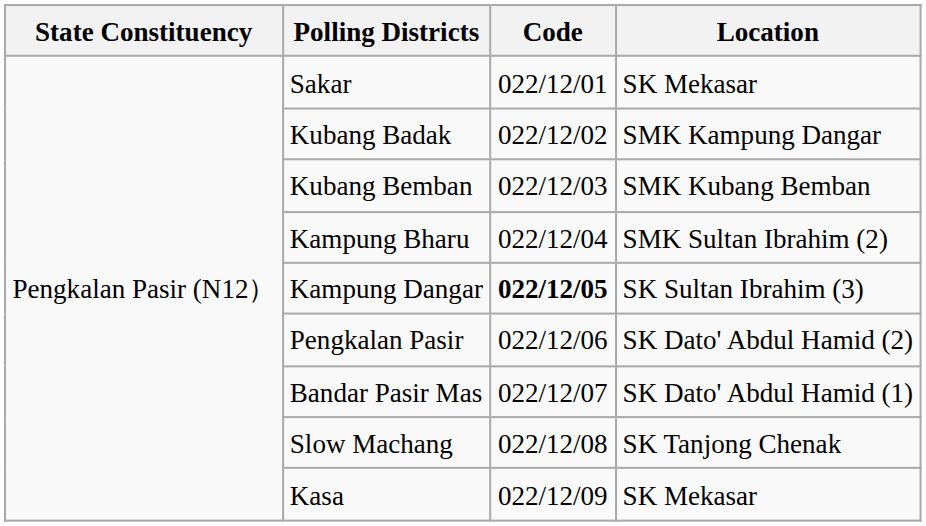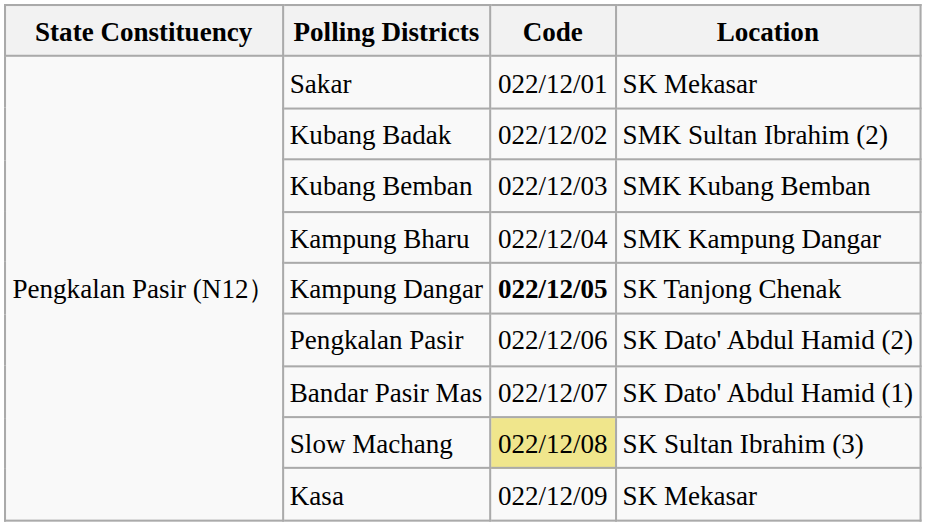Kubang Badak | Location: SMK Kampung Dangar -> SMK Sultan Ibrahim (2)
Kampung Bharu | Location: SMK Sultan Ibrahim (2) -> SMK Kampung Dangar
Kampung Dangar | Location: SK Sultan Ibrahim (3) -> SK Tanjong Chenak
Slow Machang | Code: no background -> khaki background
Slow Machang | Location: SK Tanjong Chenak -> SK Sultan Ibrahim (3)
